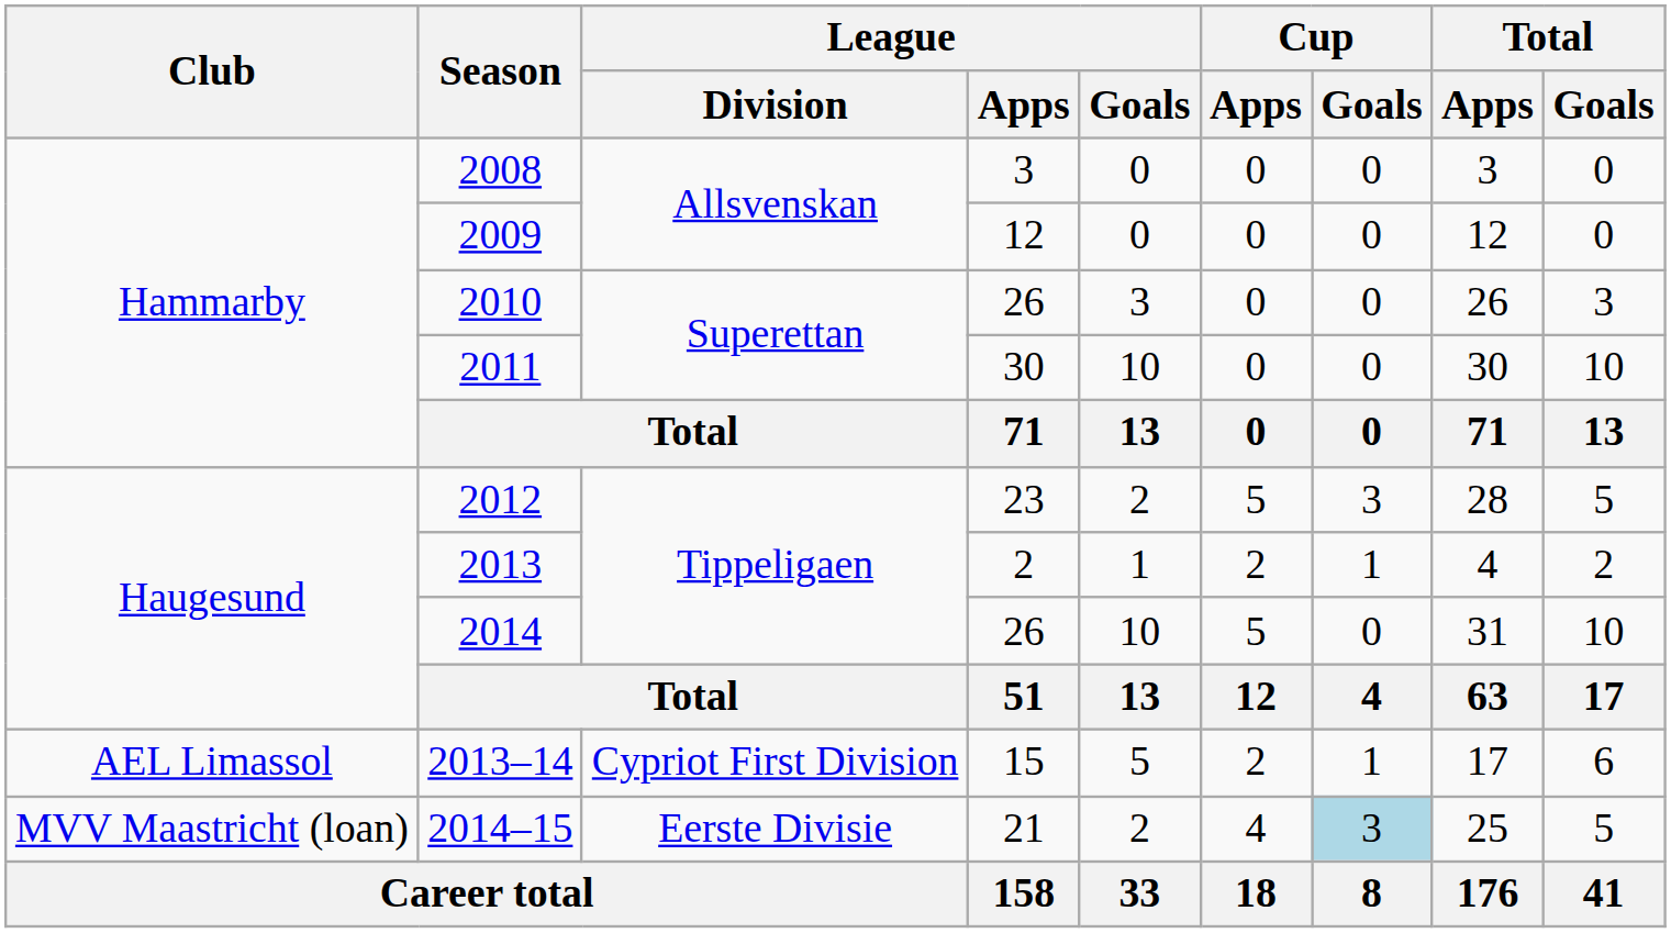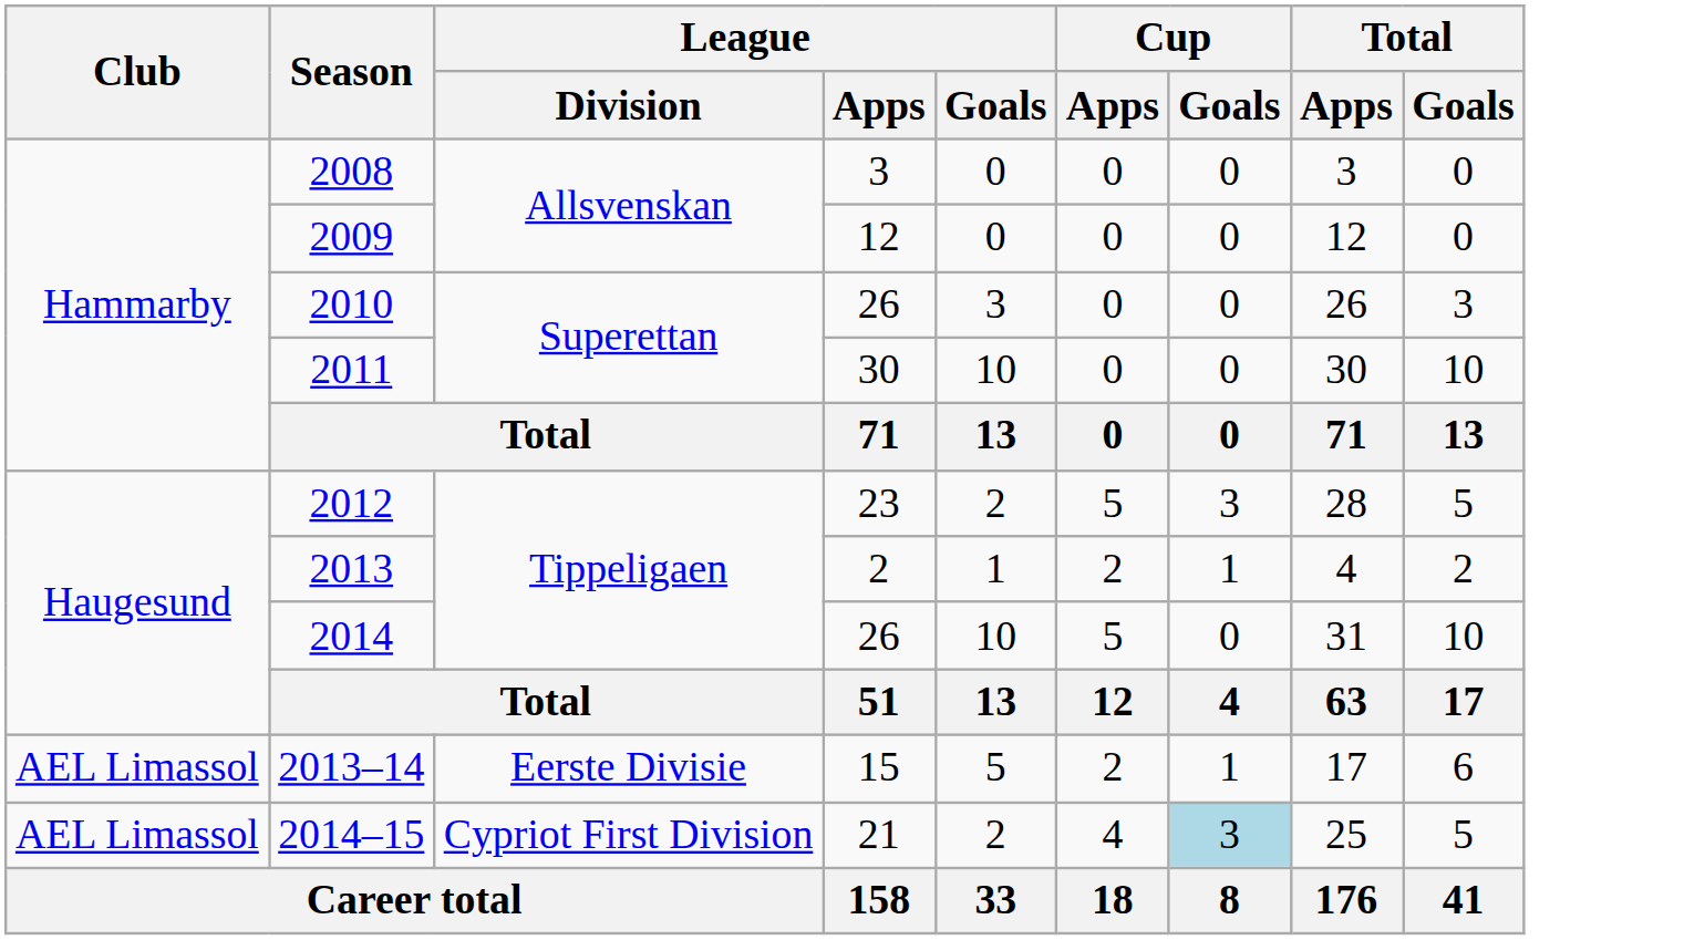2013–14 | League / Division: Cypriot First Division -> Eerste Divisie
2014–15 | Club: MVV Maastricht (loan) -> AEL Limassol
2014–15 | League / Division: Eerste Divisie -> Cypriot First Division
